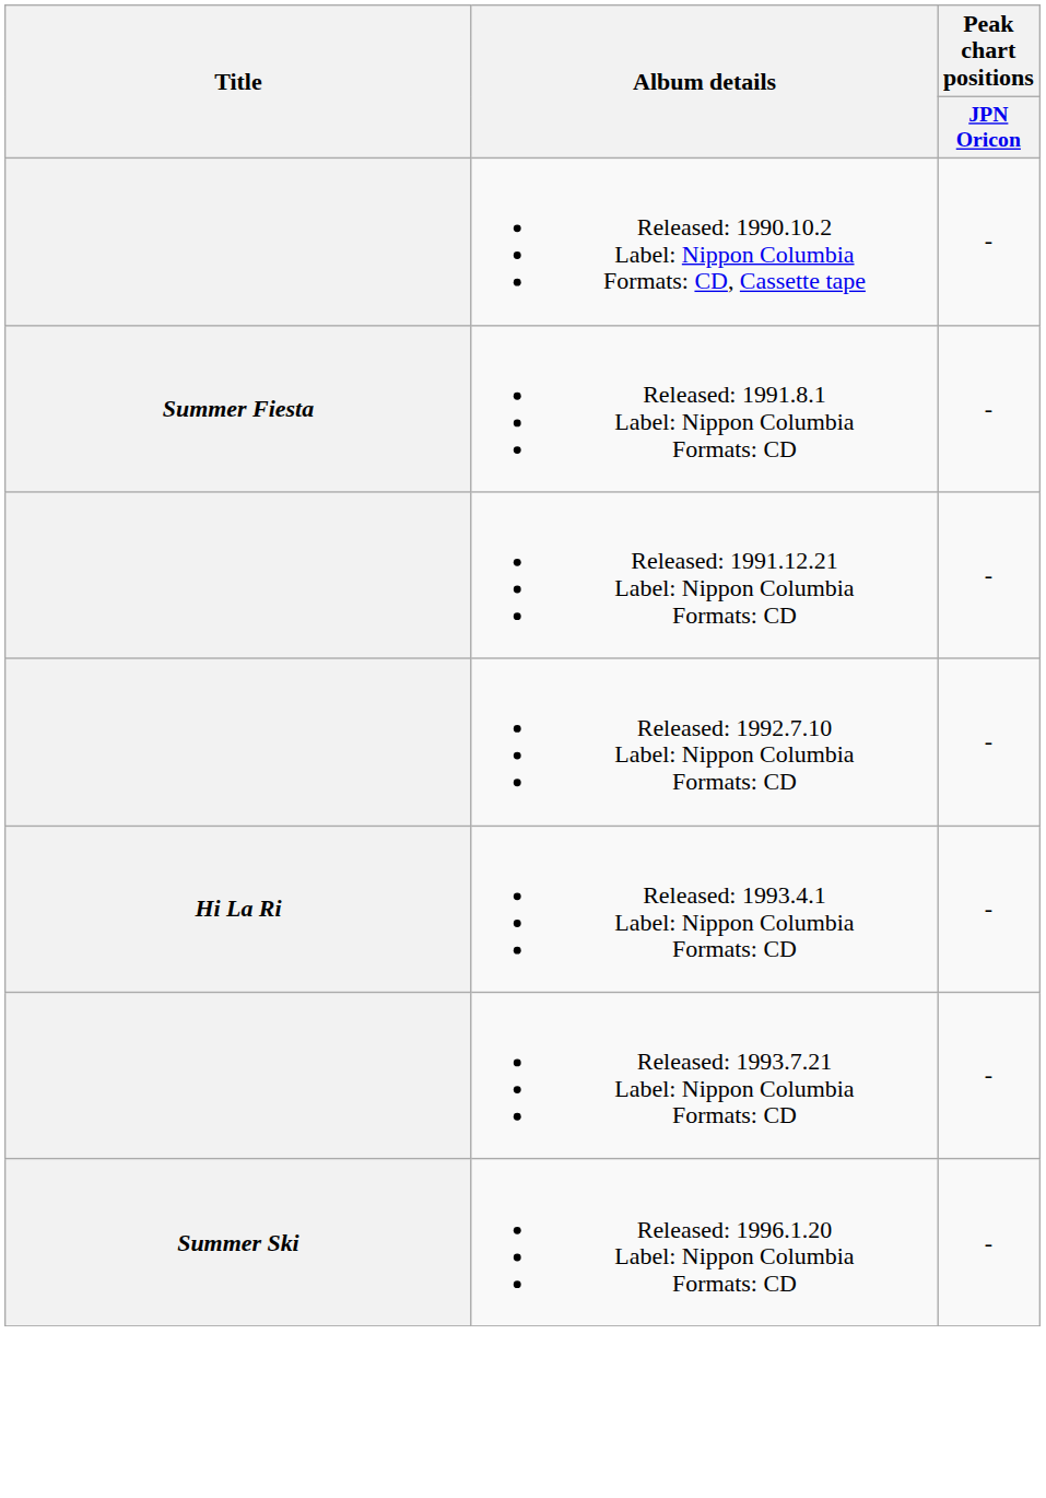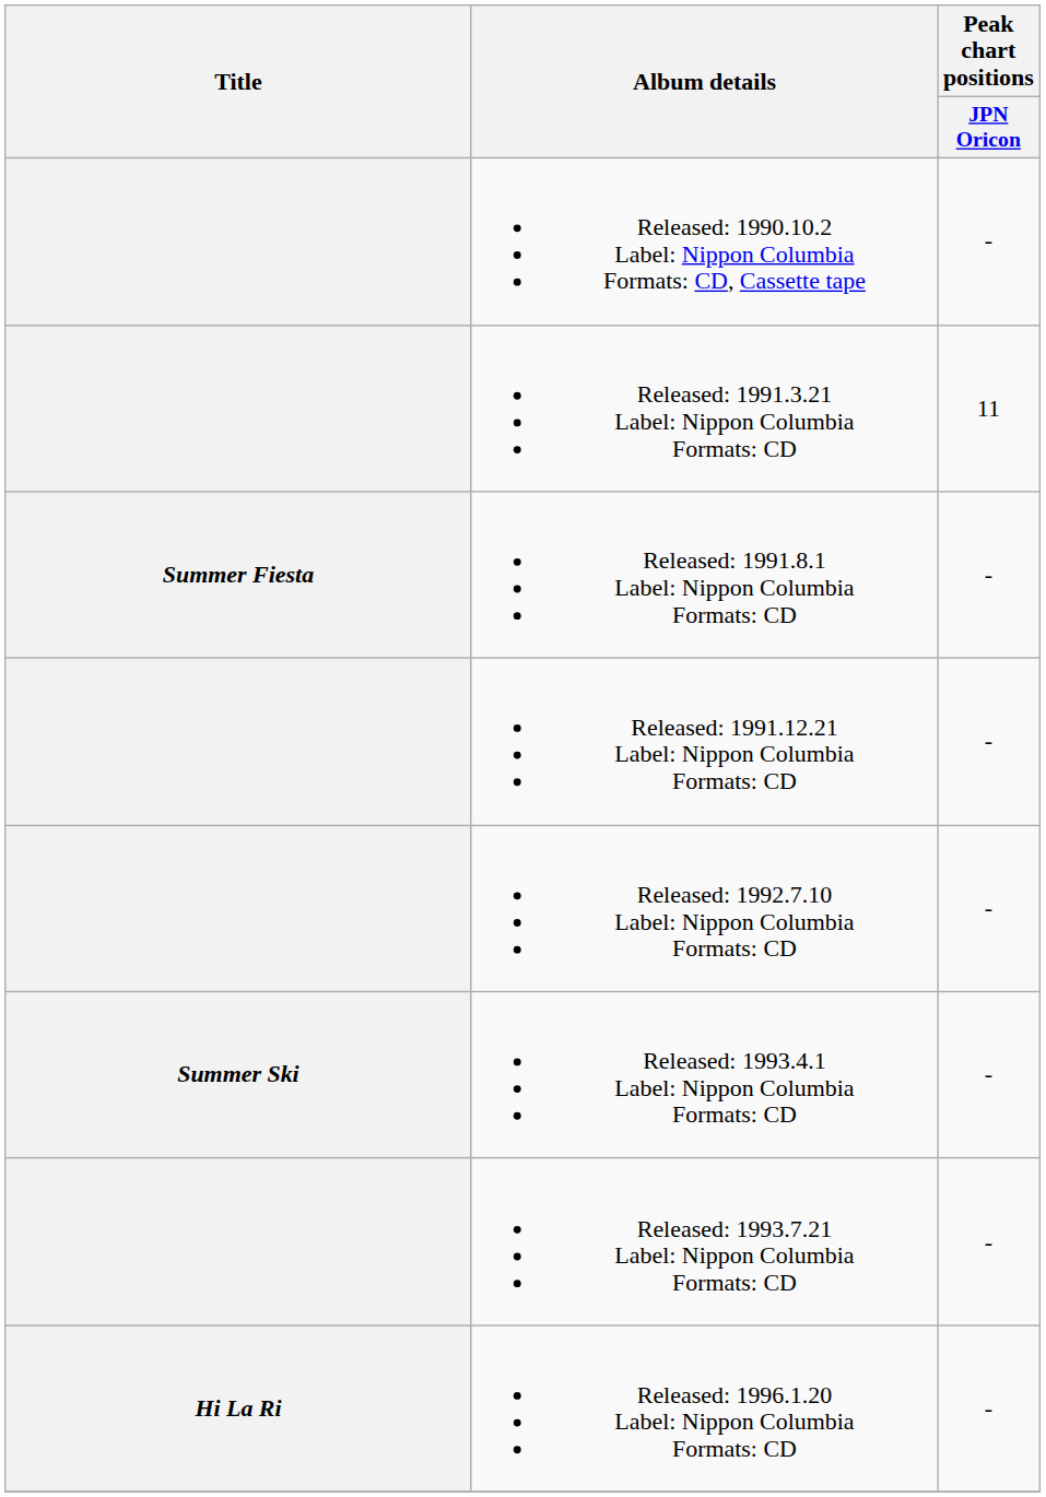+ row: Released: 1991.3.21 Label: Nippon Columbia Formats: CD | 11
Released: 1993.4.1 Label: Nippon Columbia Formats: CD | Title: Hi La Ri -> Summer Ski
Released: 1996.1.20 Label: Nippon Columbia Formats: CD | Title: Summer Ski -> Hi La Ri
